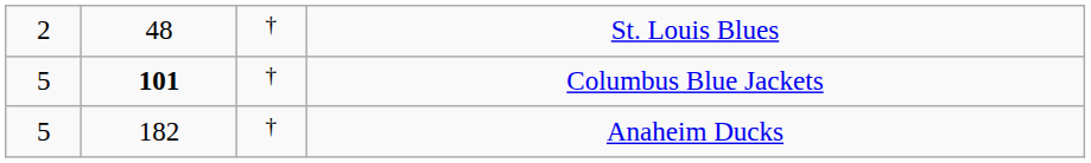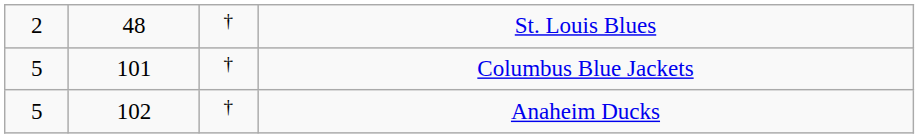Columbus Blue Jackets | column 2: bold -> normal
Anaheim Ducks | column 2: 182 -> 102
